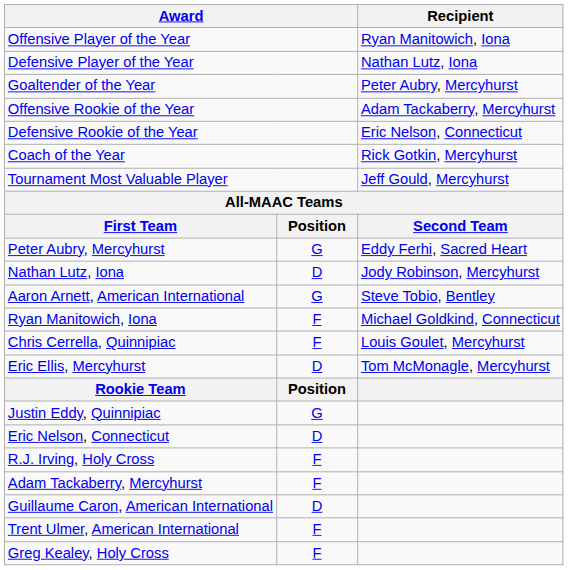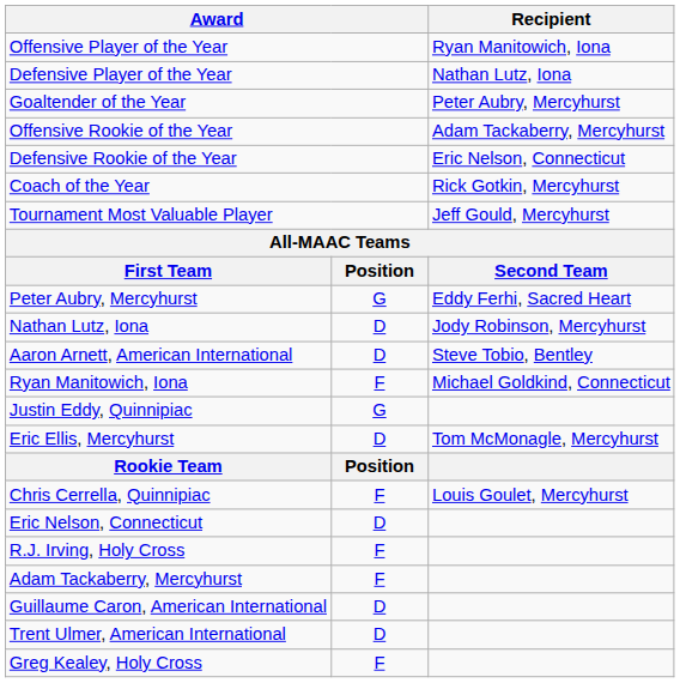Aaron Arnett, American International | column 2: G -> D
rows swapped: Chris Cerrella, Quinnipiac <-> Justin Eddy, Quinnipiac
Trent Ulmer, American International | column 2: F -> D
